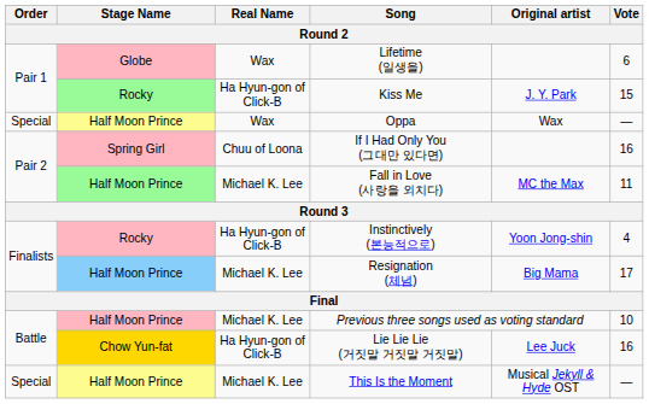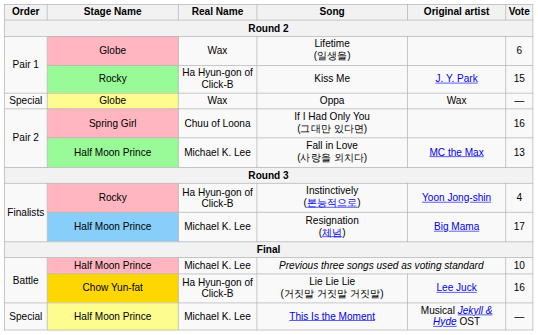Oppa | Stage Name: Half Moon Prince -> Globe
Fall in Love (사랑을 외치다) | Vote: 11 -> 13
